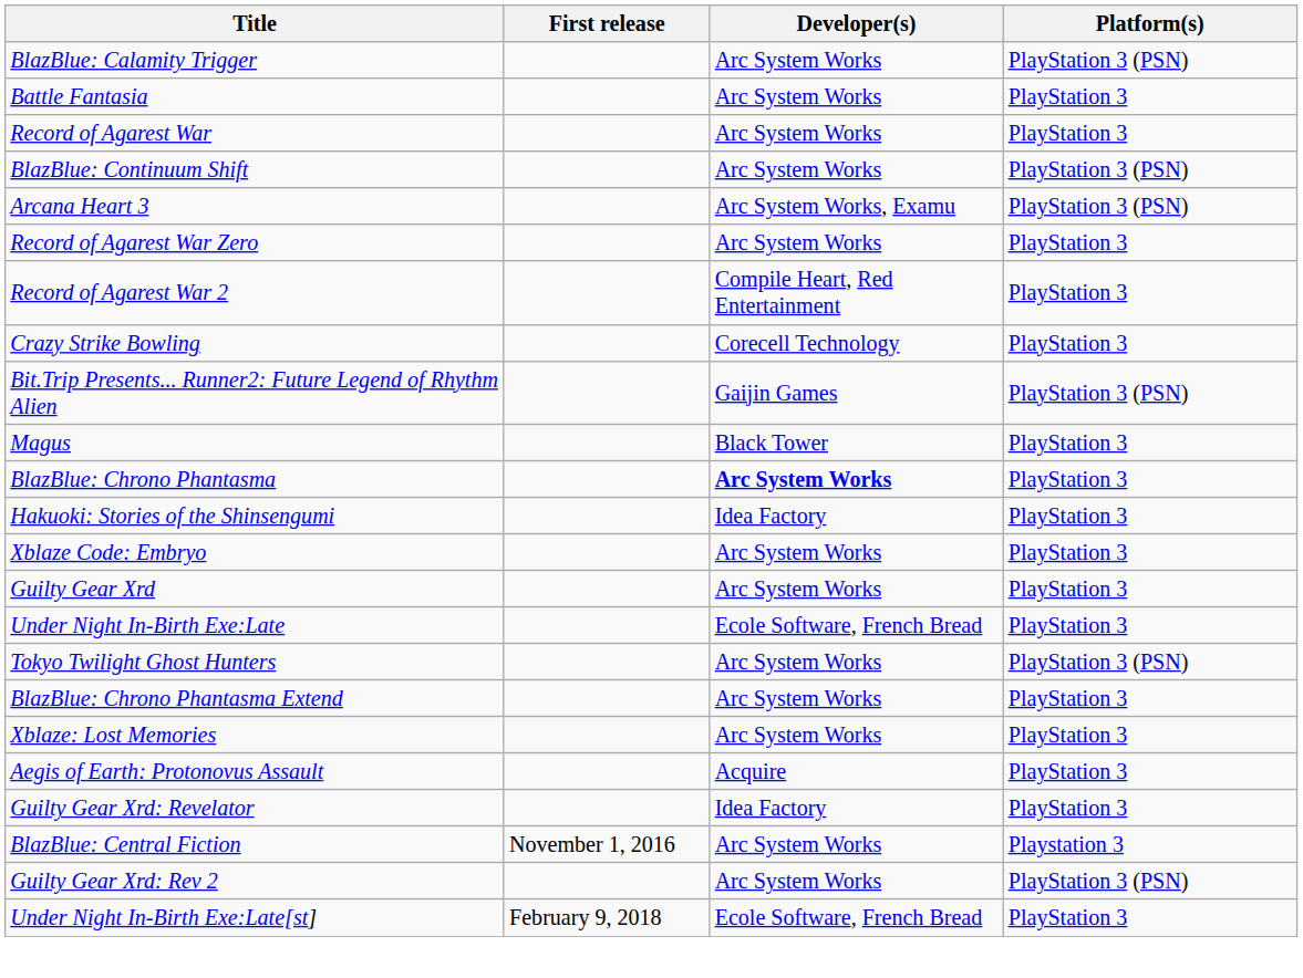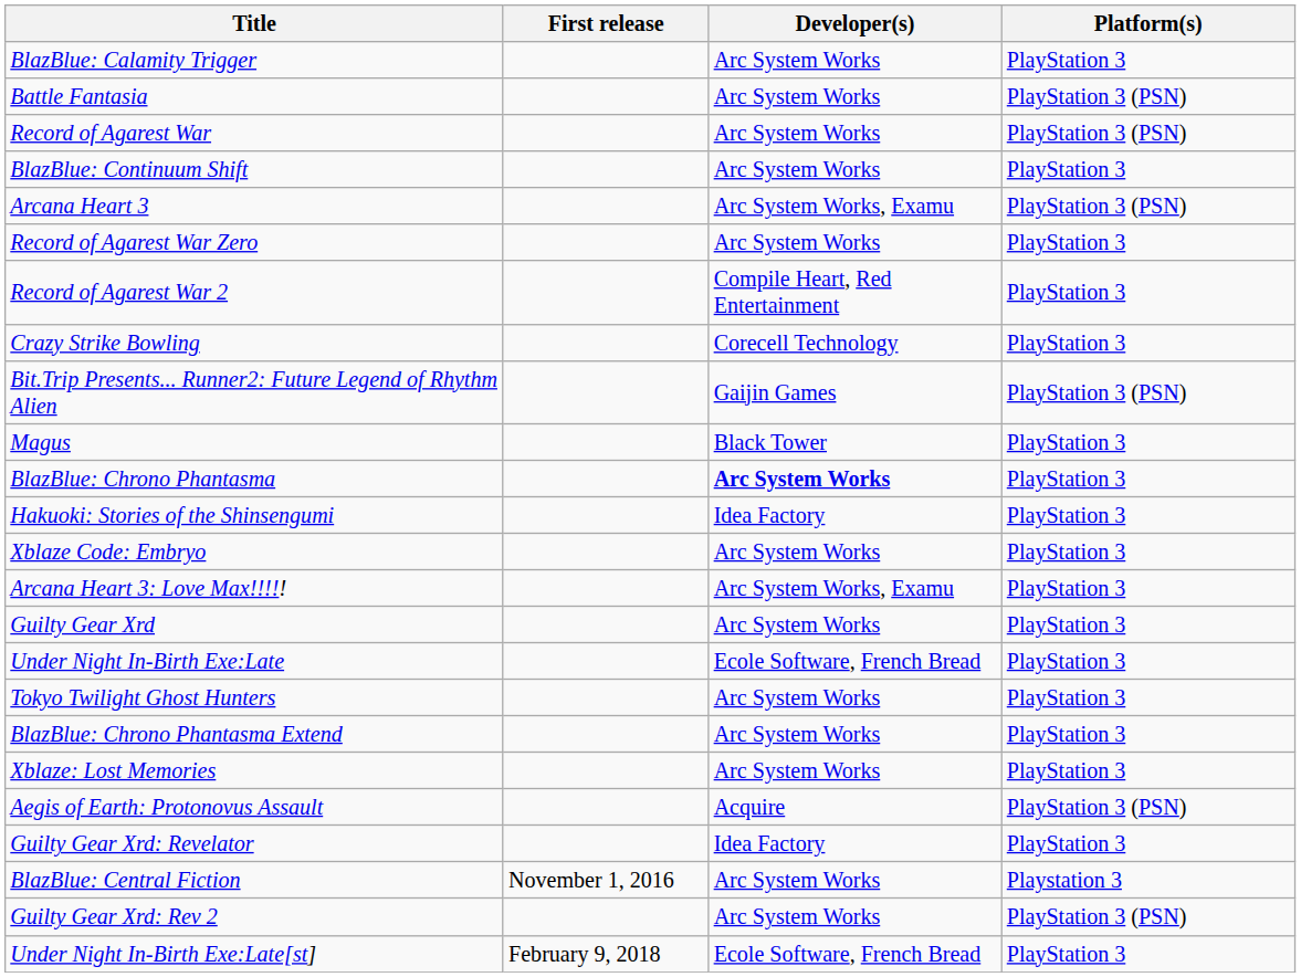BlazBlue: Calamity Trigger | Platform(s): PlayStation 3 (PSN) -> PlayStation 3
Battle Fantasia | Platform(s): PlayStation 3 -> PlayStation 3 (PSN)
Record of Agarest War | Platform(s): PlayStation 3 -> PlayStation 3 (PSN)
BlazBlue: Continuum Shift | Platform(s): PlayStation 3 (PSN) -> PlayStation 3
+ row: Arcana Heart 3: Love Max!!!!! | Arc System Works, Examu | PlayStation 3
Tokyo Twilight Ghost Hunters | Platform(s): PlayStation 3 (PSN) -> PlayStation 3
Aegis of Earth: Protonovus Assault | Platform(s): PlayStation 3 -> PlayStation 3 (PSN)
